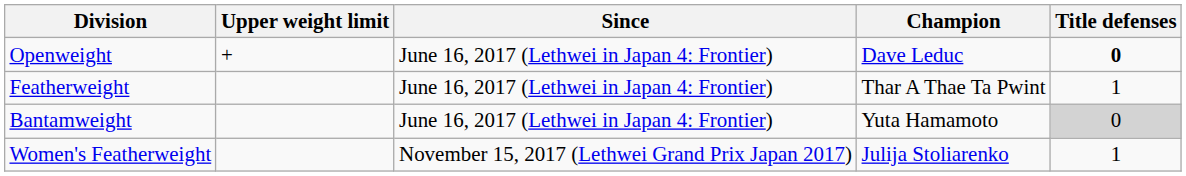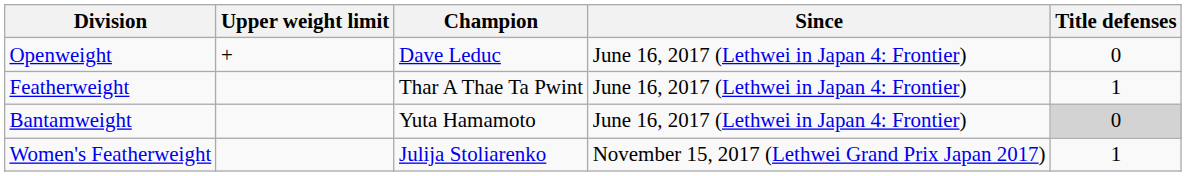columns swapped: Champion <-> Since
Openweight | Title defenses: bold -> normal
